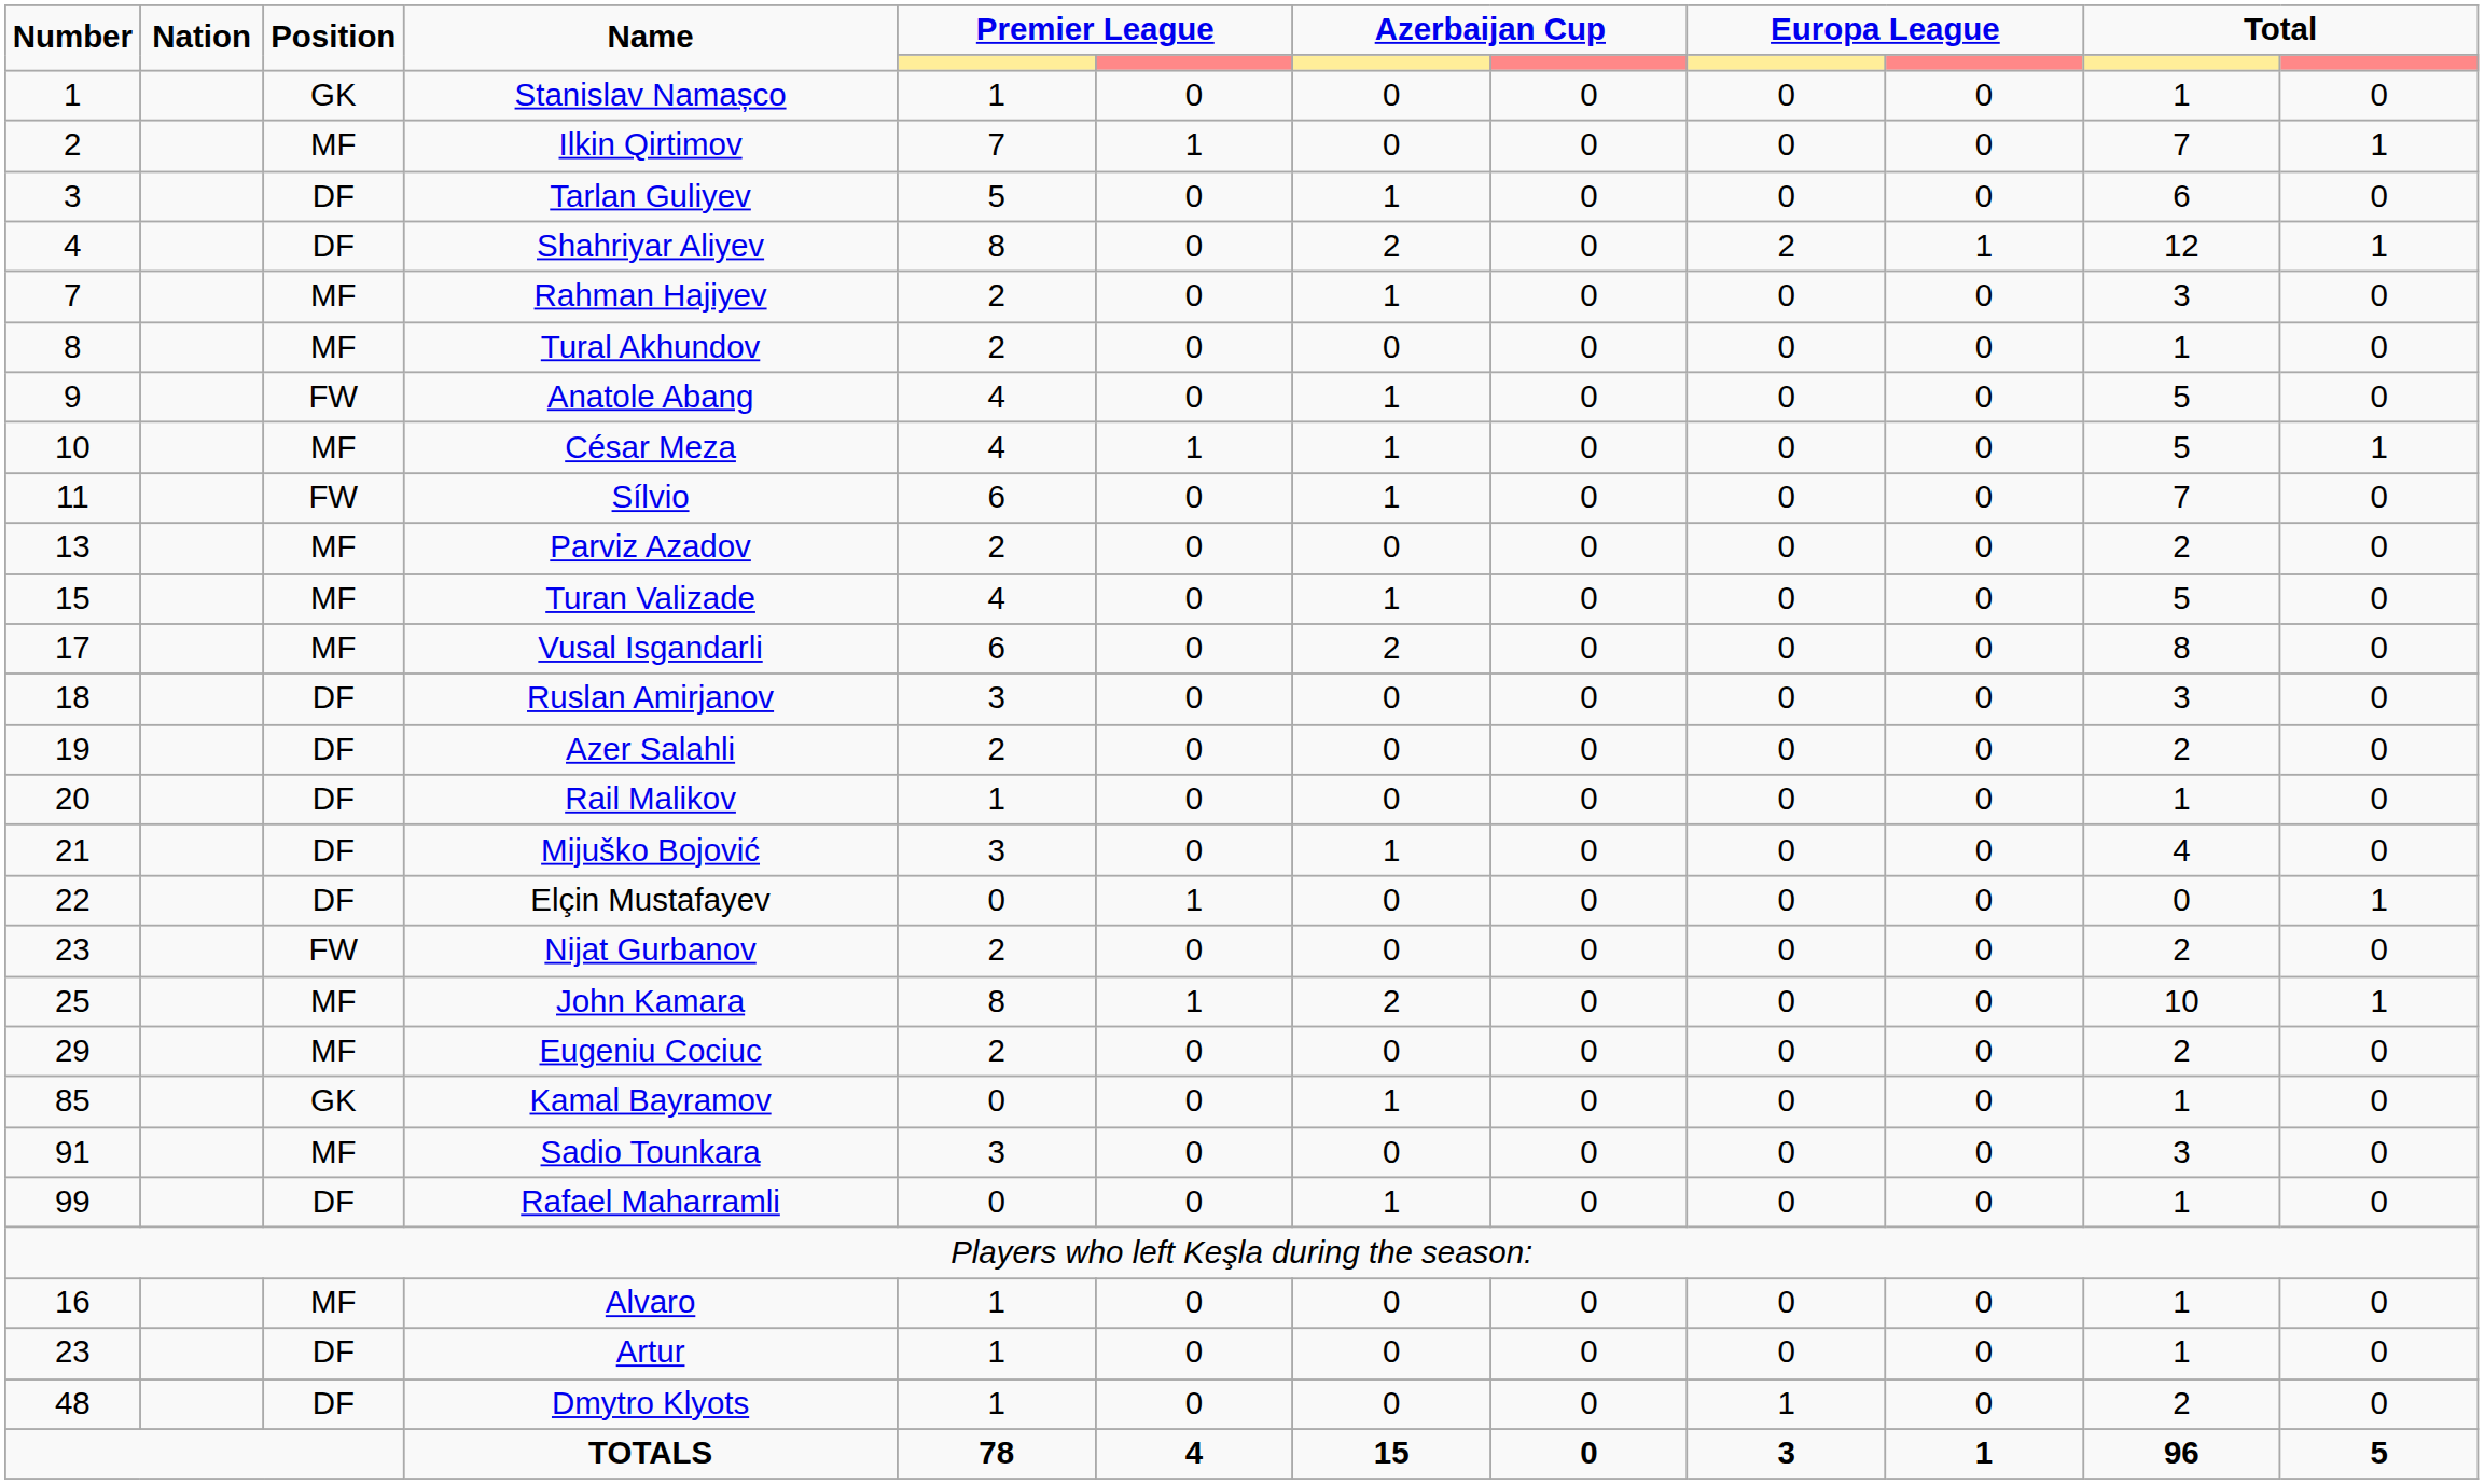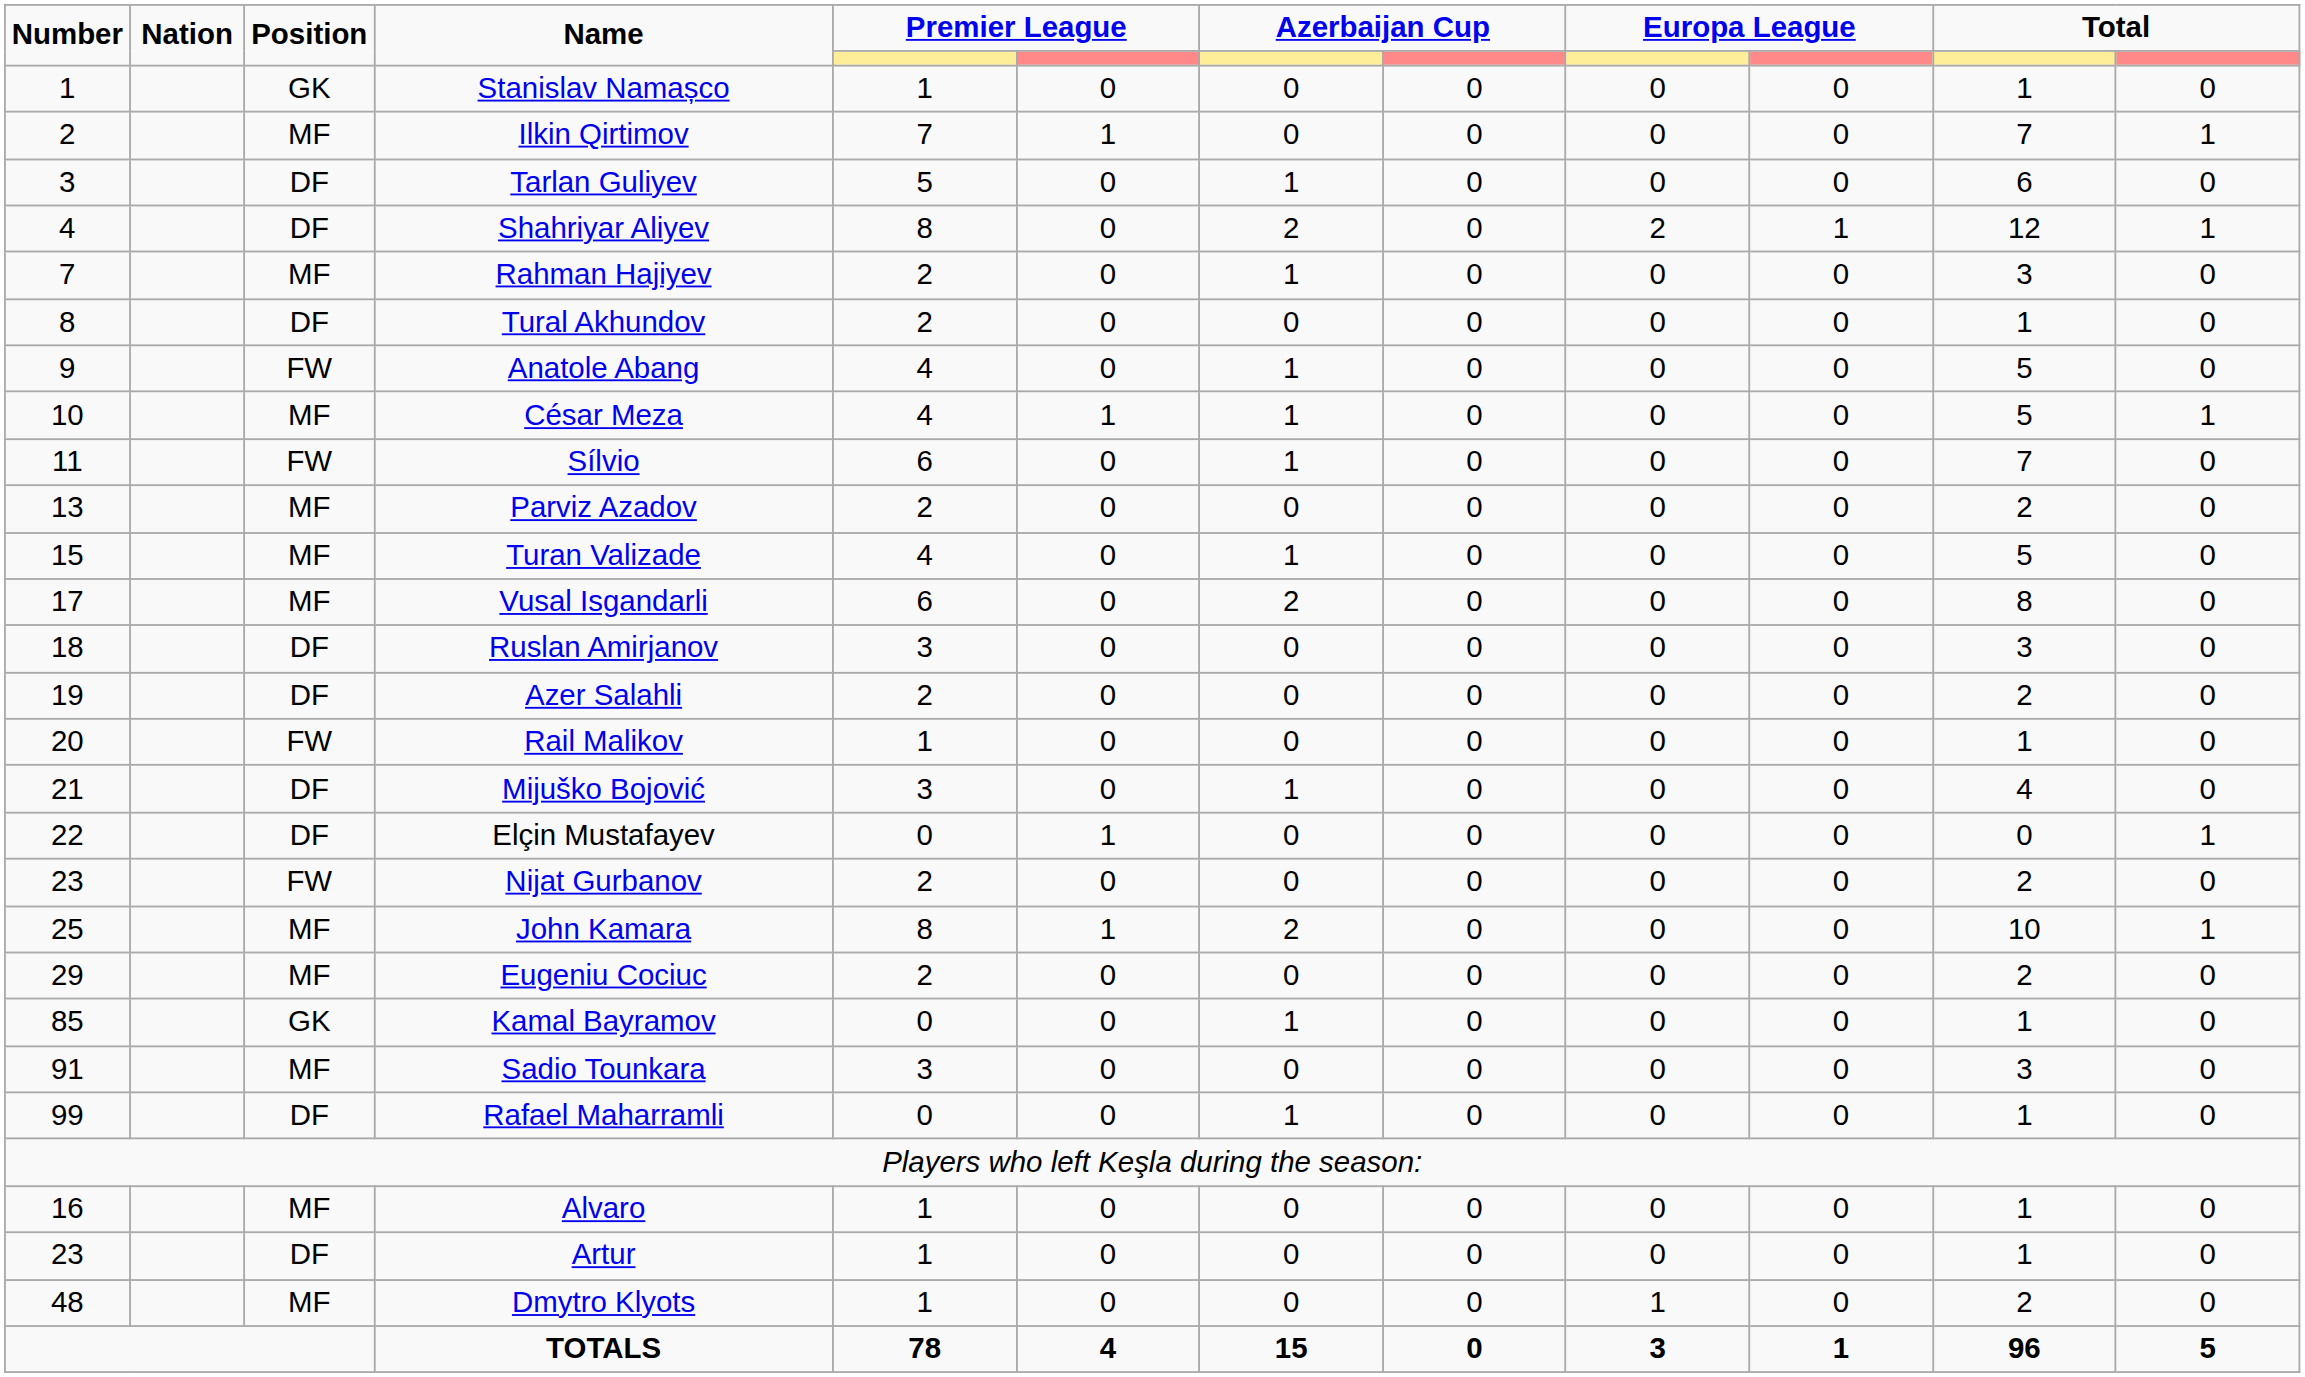Tural Akhundov | Position: MF -> DF
Rail Malikov | Position: DF -> FW
Dmytro Klyots | Position: DF -> MF
